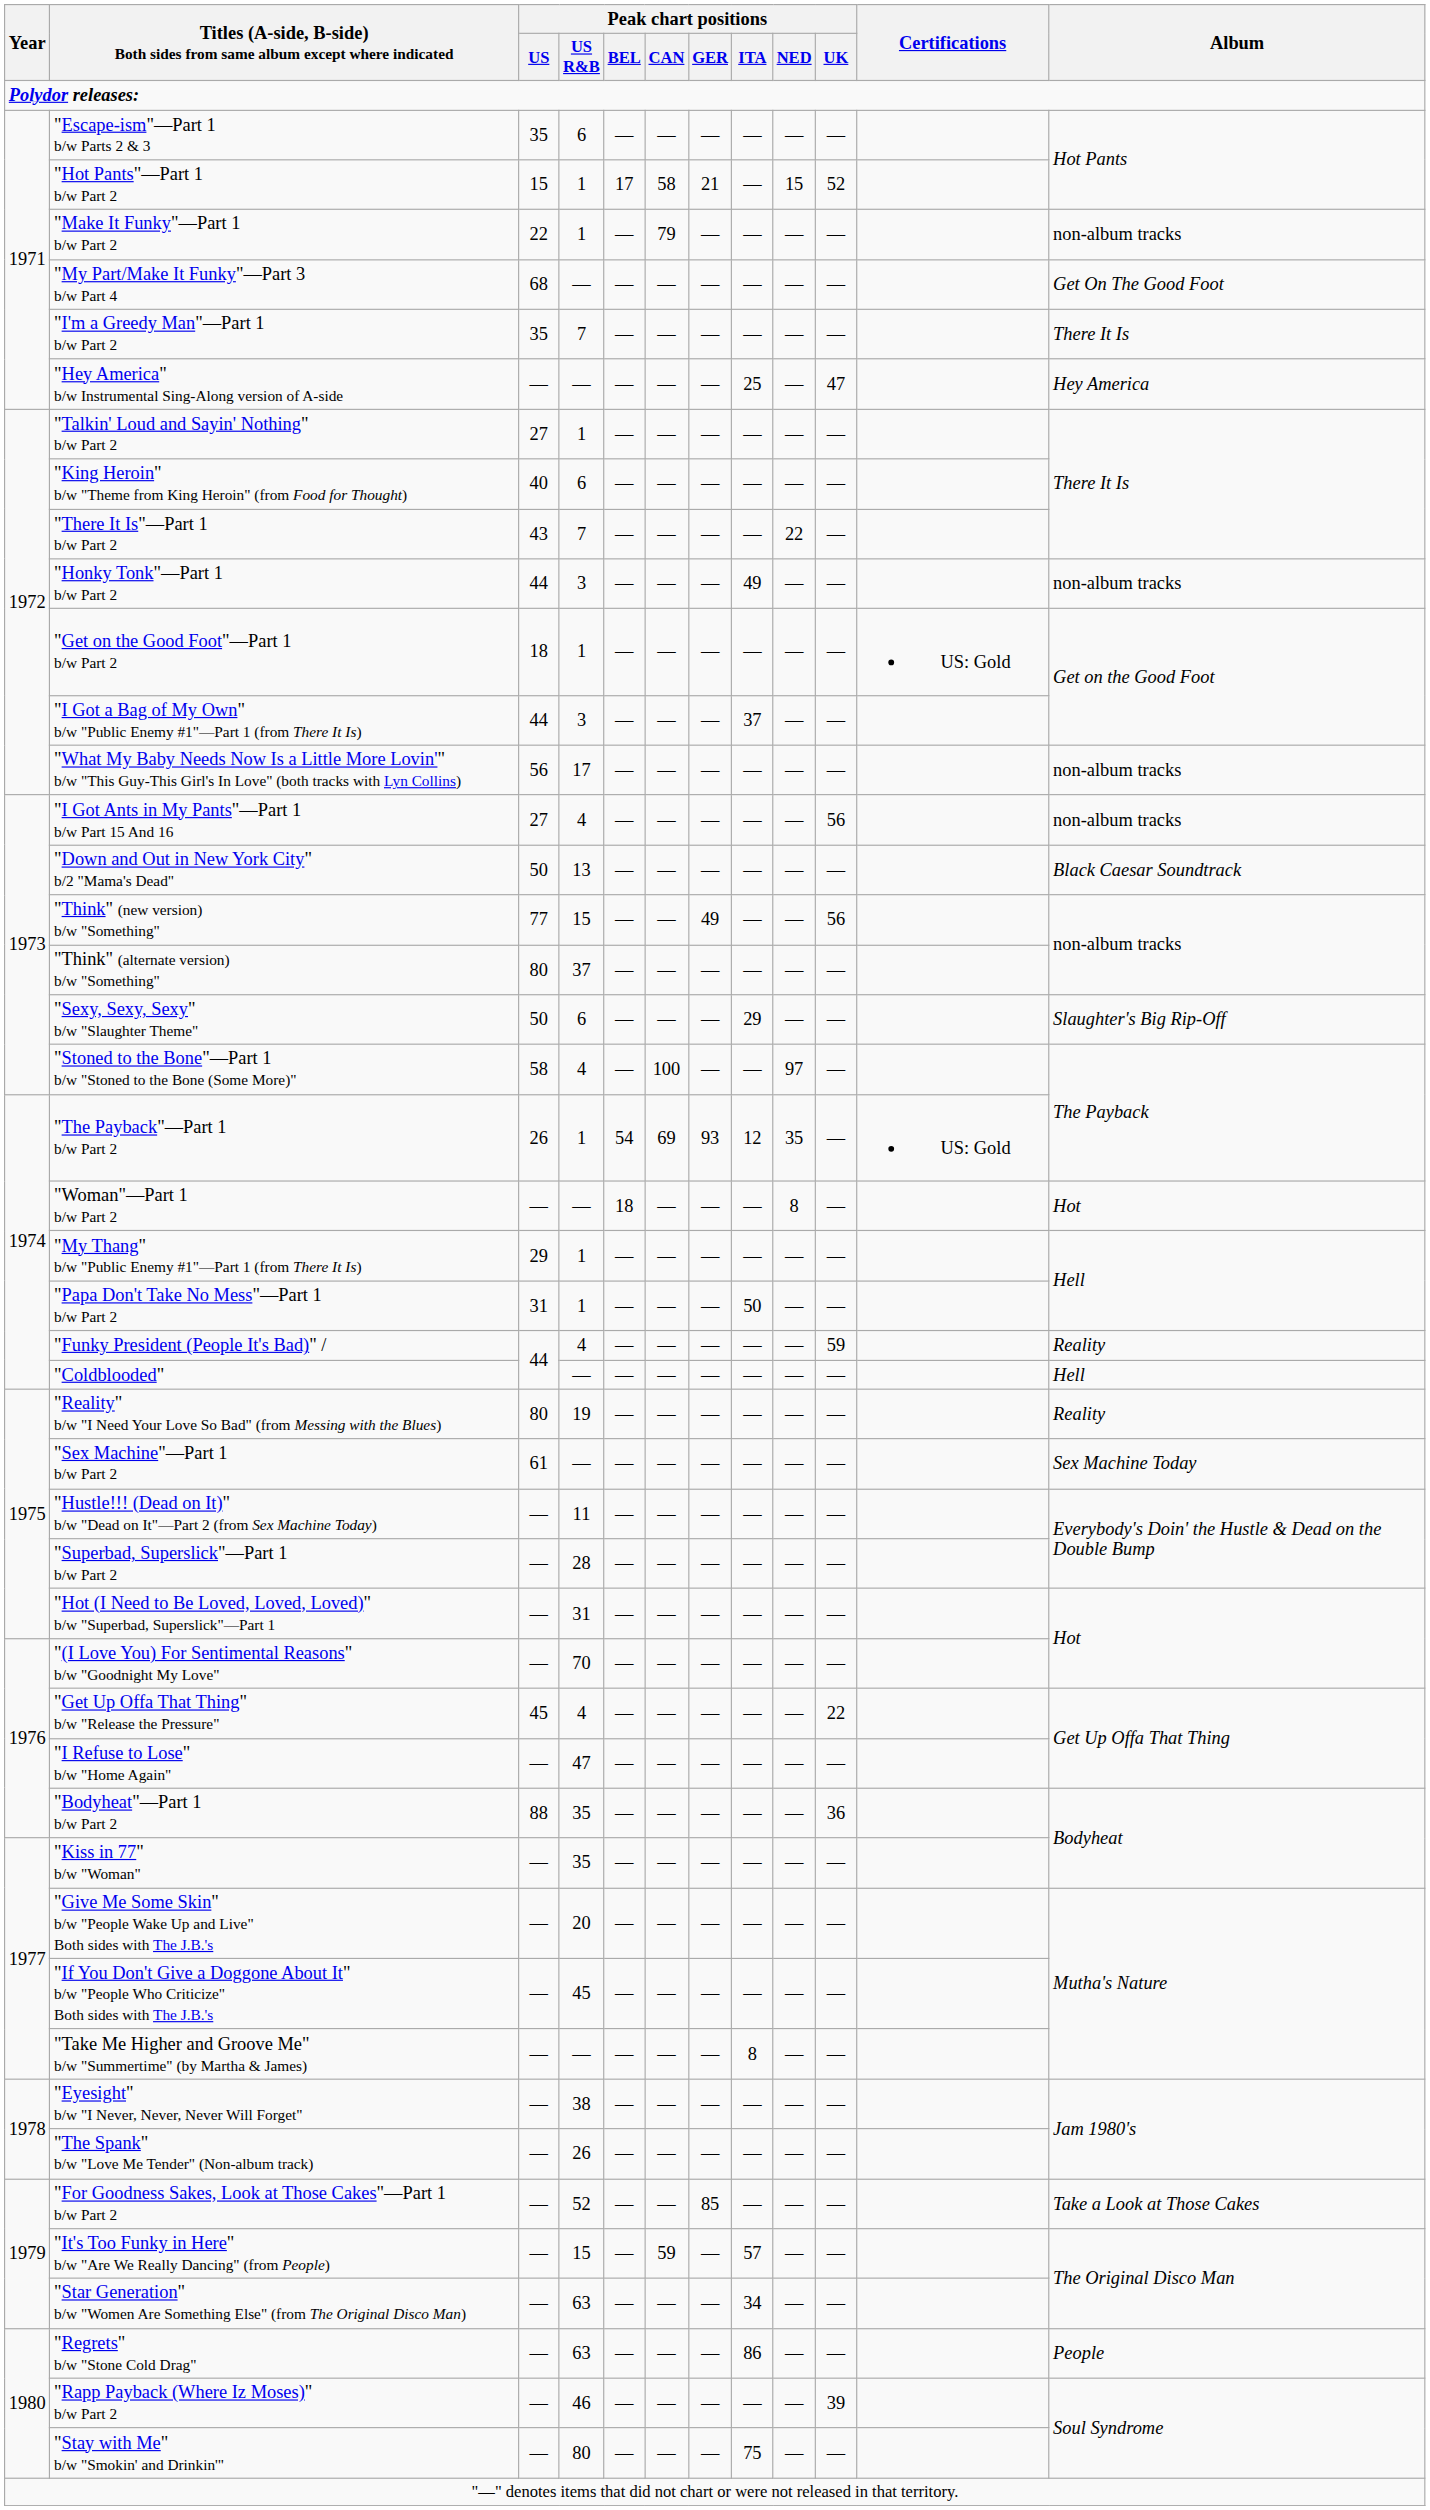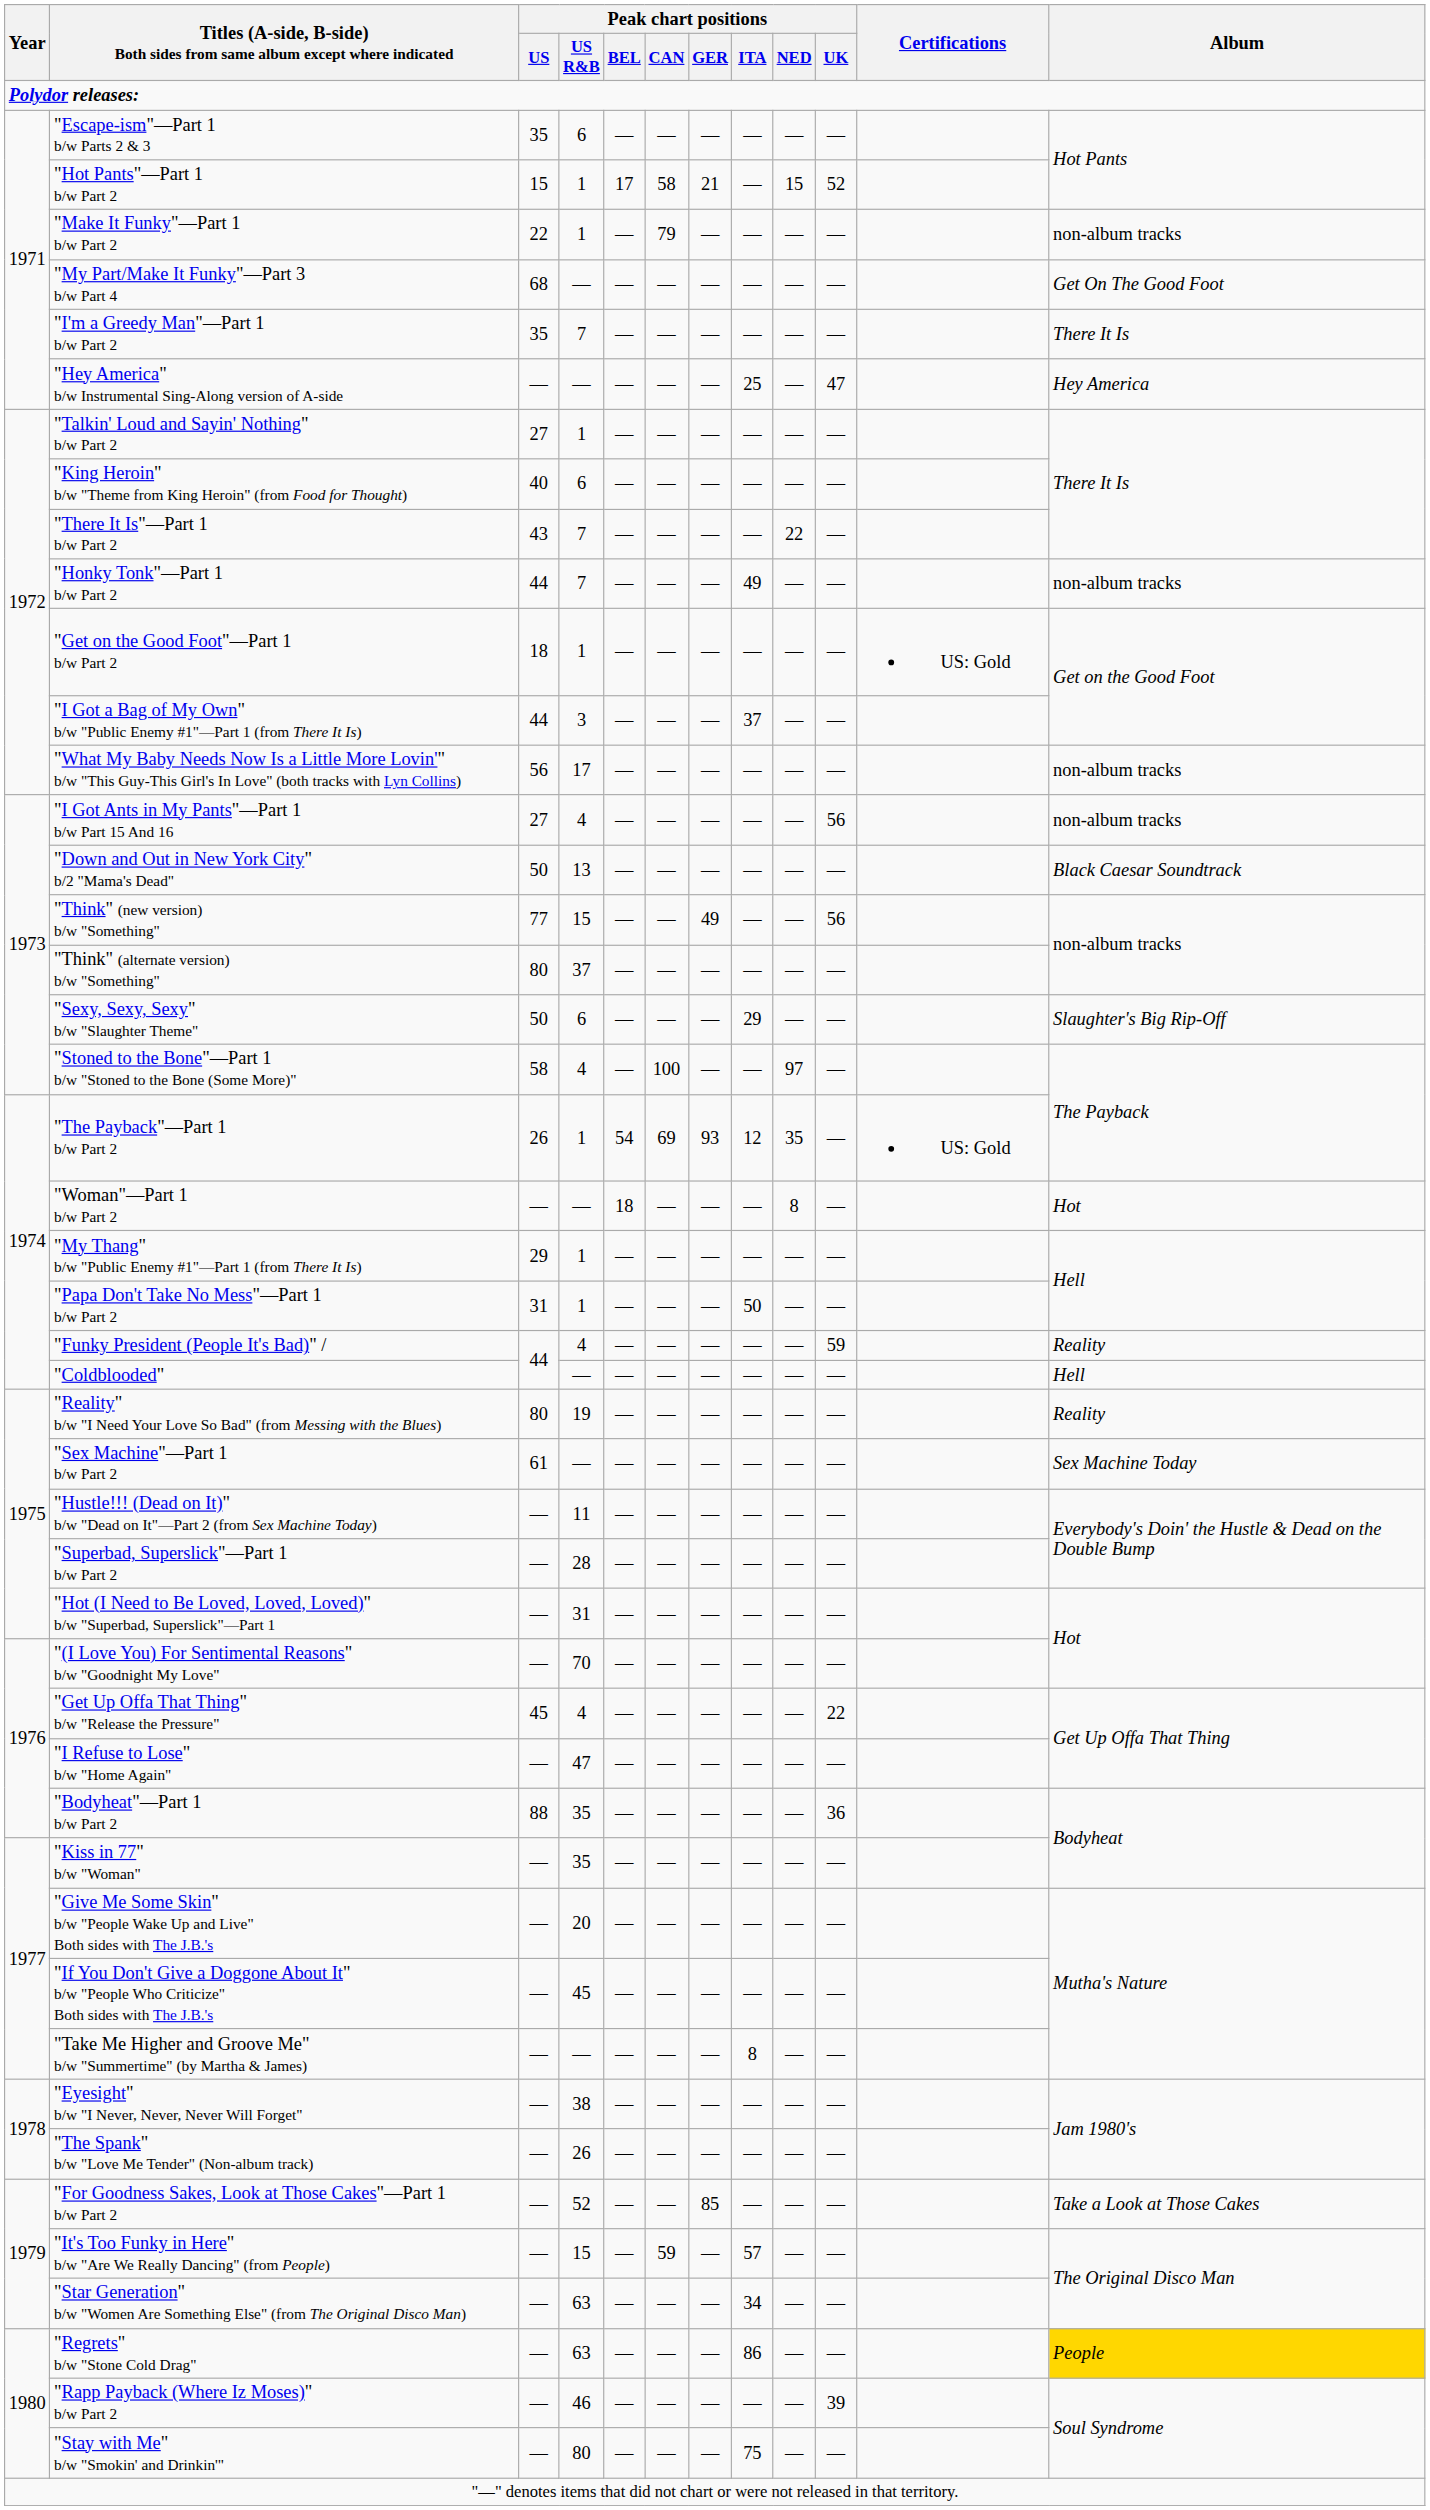"Honky Tonk"—Part 1 b/w Part 2 | Peak chart positions / US R&B: 3 -> 7
"Regrets" b/w "Stone Cold Drag" | Album: no background -> gold background
